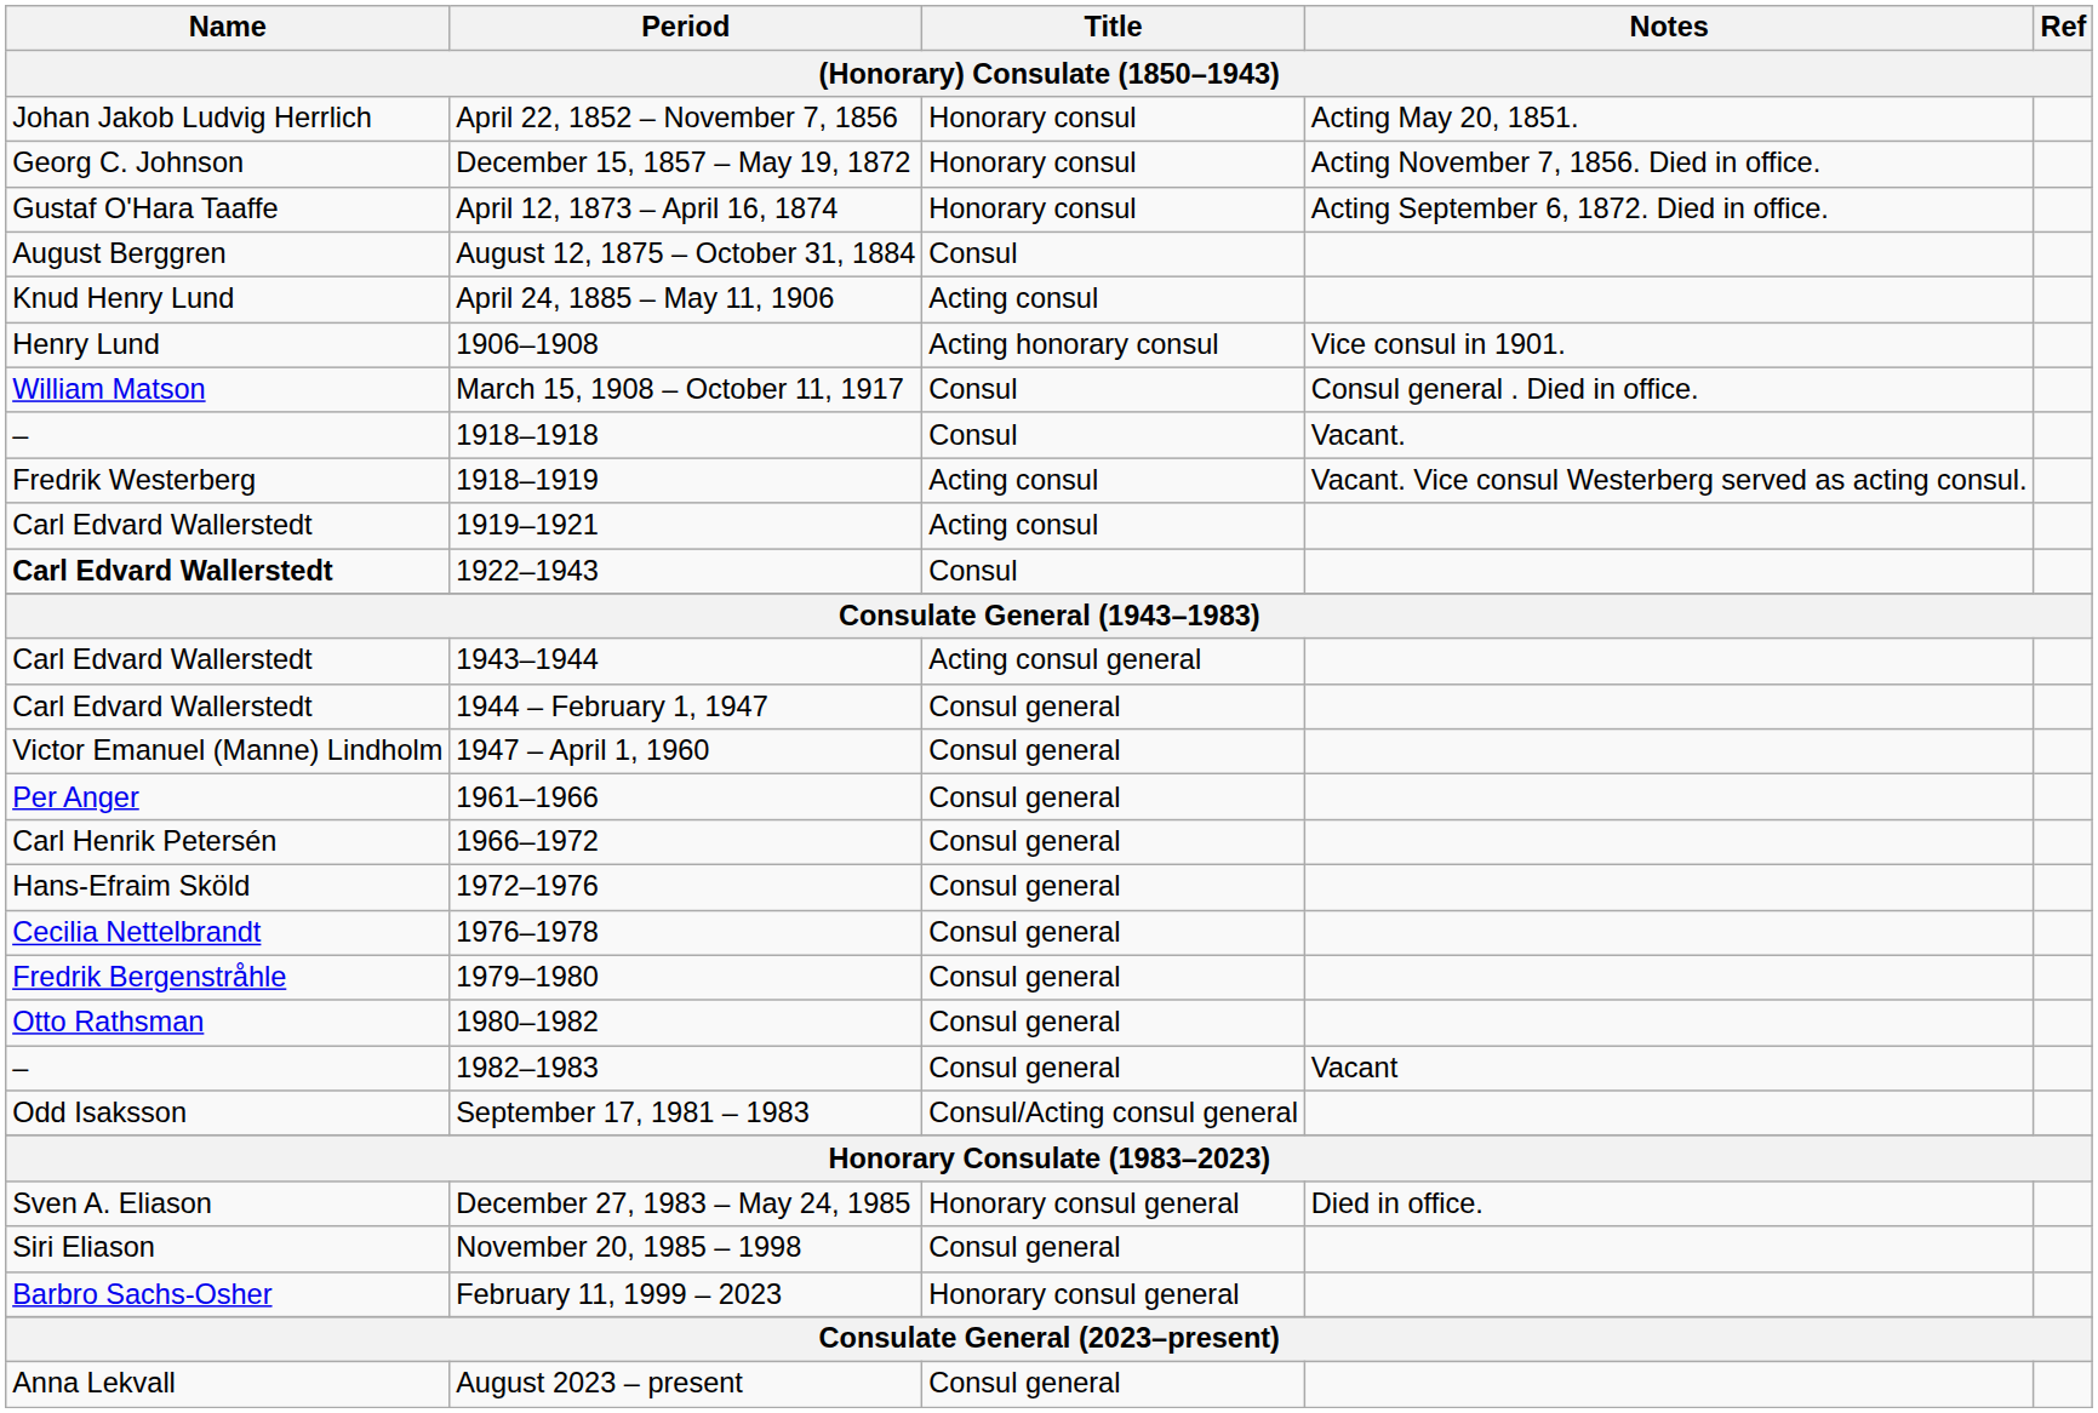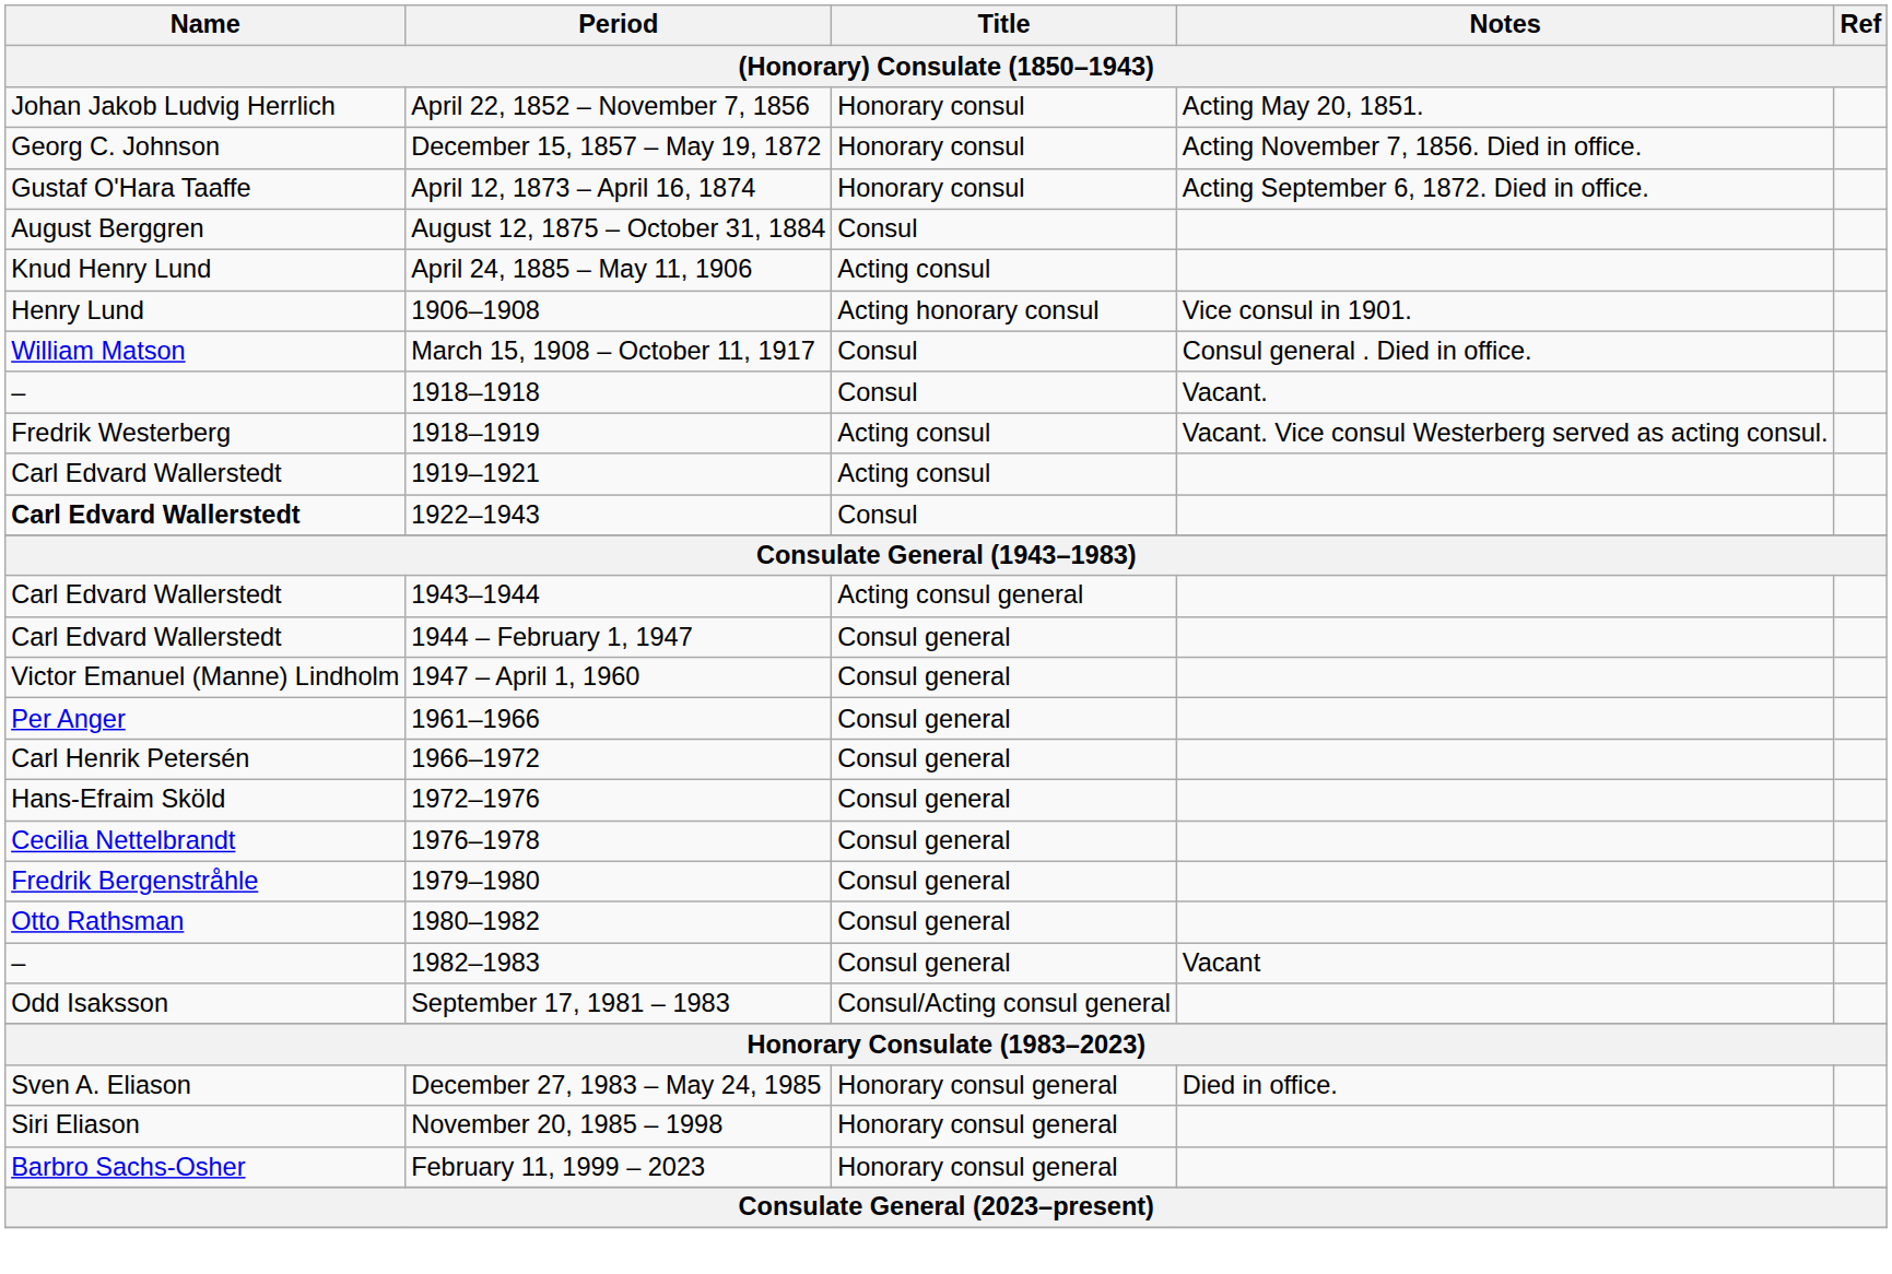November 20, 1985 – 1998 | Title: Consul general -> Honorary consul general
- row: Anna Lekvall | August 2023 – present | Consul general
